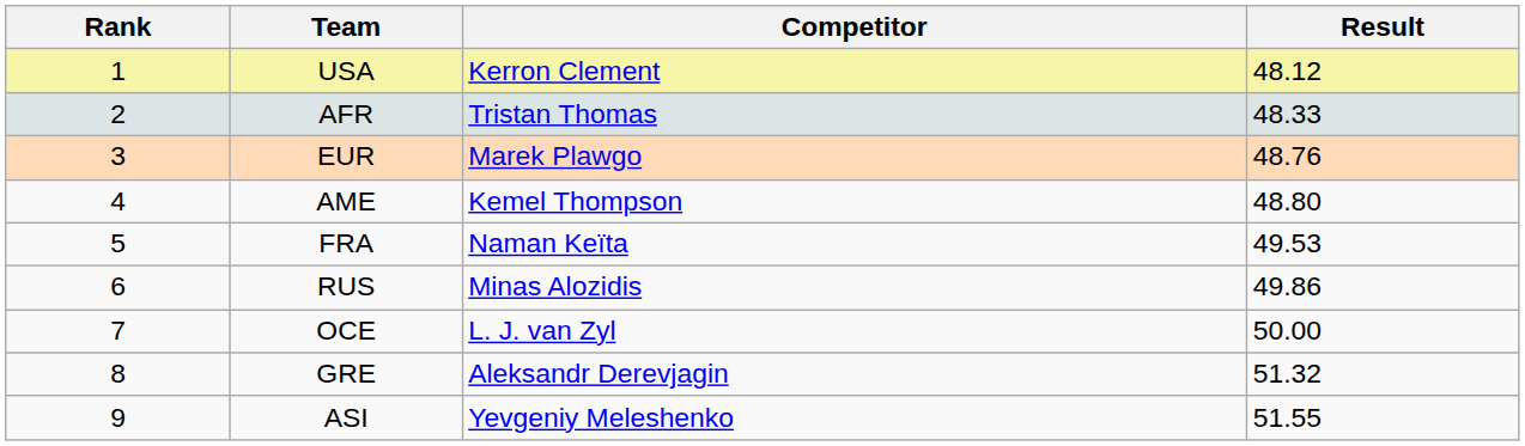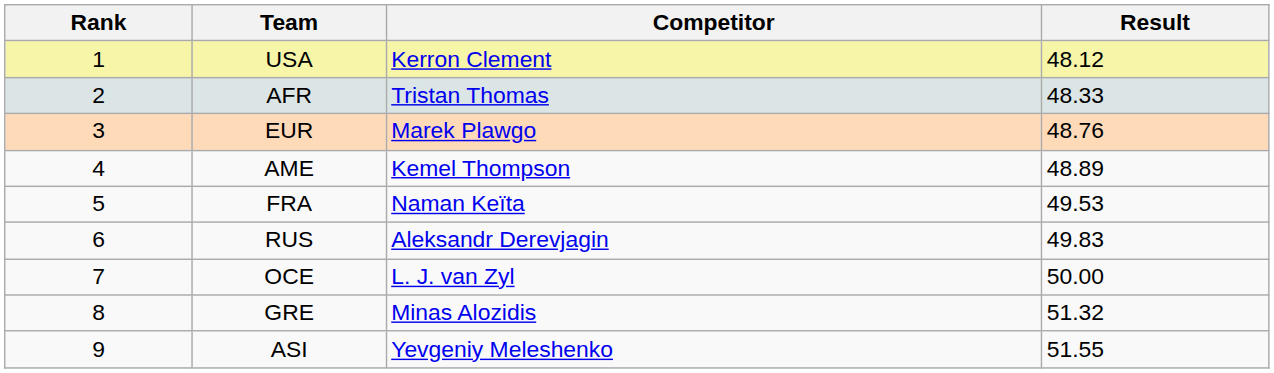AME | Result: 48.80 -> 48.89
RUS | Competitor: Minas Alozidis -> Aleksandr Derevjagin
RUS | Result: 49.86 -> 49.83
GRE | Competitor: Aleksandr Derevjagin -> Minas Alozidis
